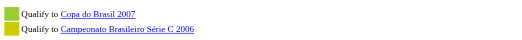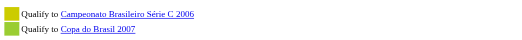rows swapped: Qualify to Copa do Brasil 2007 <-> Qualify to Campeonato Brasileiro Série C 2006
